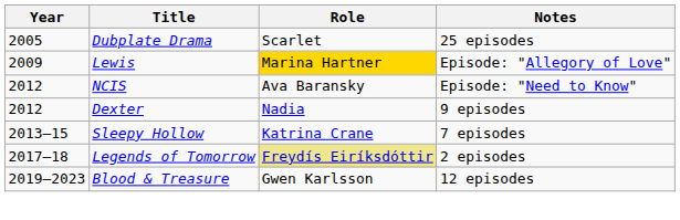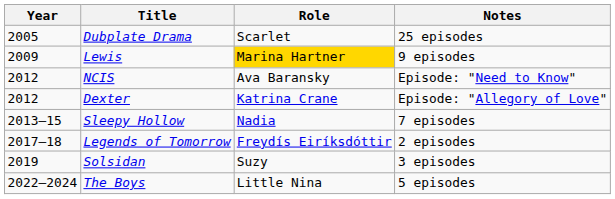Lewis | Notes: Episode: "Allegory of Love" -> 9 episodes
Dexter | Role: Nadia -> Katrina Crane
Dexter | Notes: 9 episodes -> Episode: "Allegory of Love"
Sleepy Hollow | Role: Katrina Crane -> Nadia
Legends of Tomorrow | Role: khaki background -> no background
+ row: 2019 | Solsidan | Suzy | 3 episodes
- row: 2019–2023 | Blood & Treasure | Gwen Karlsson | 12 episodes
+ row: 2022–2024 | The Boys | Little Nina | 5 episodes
